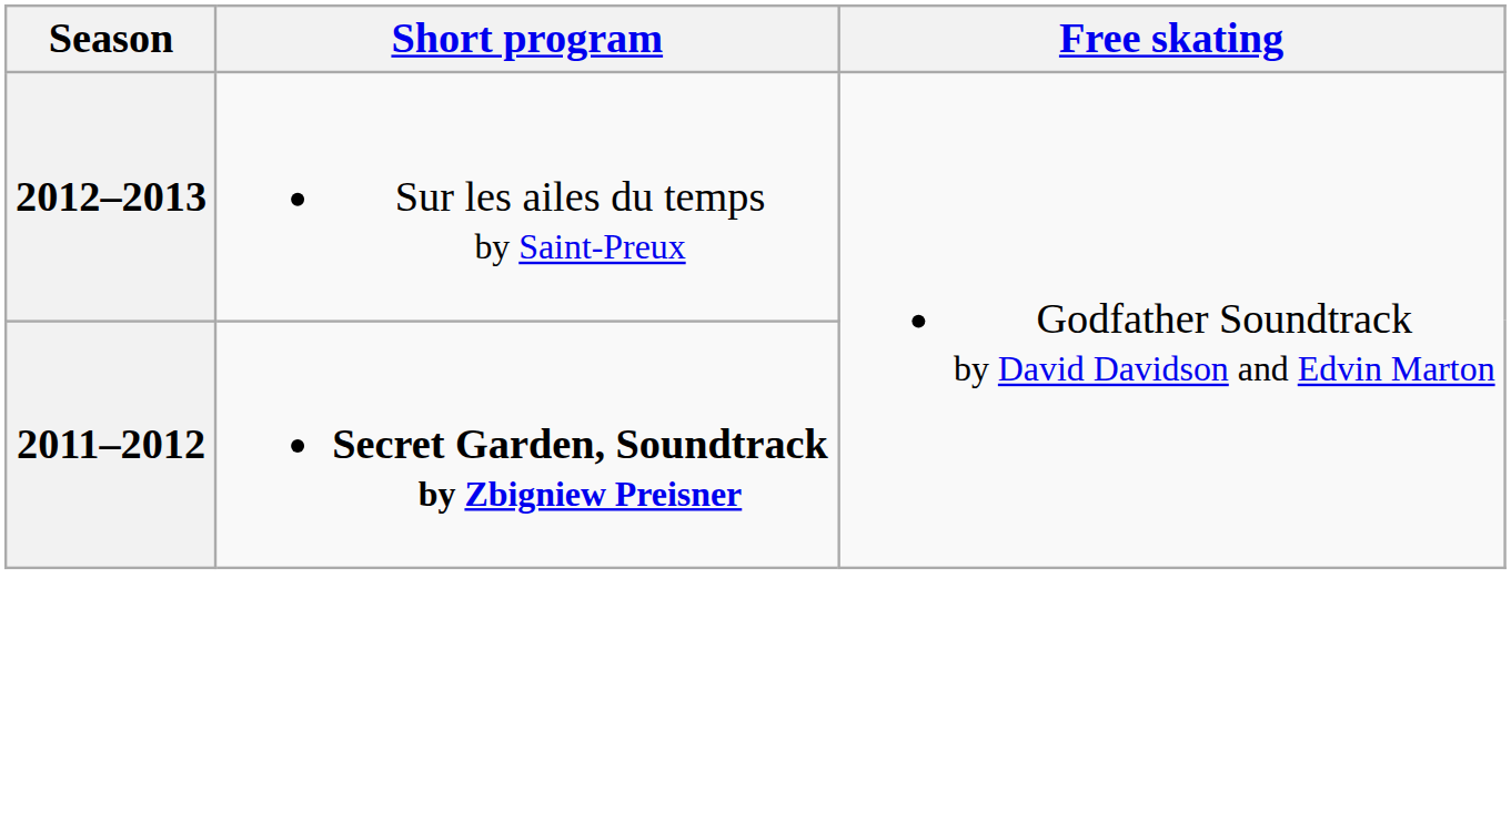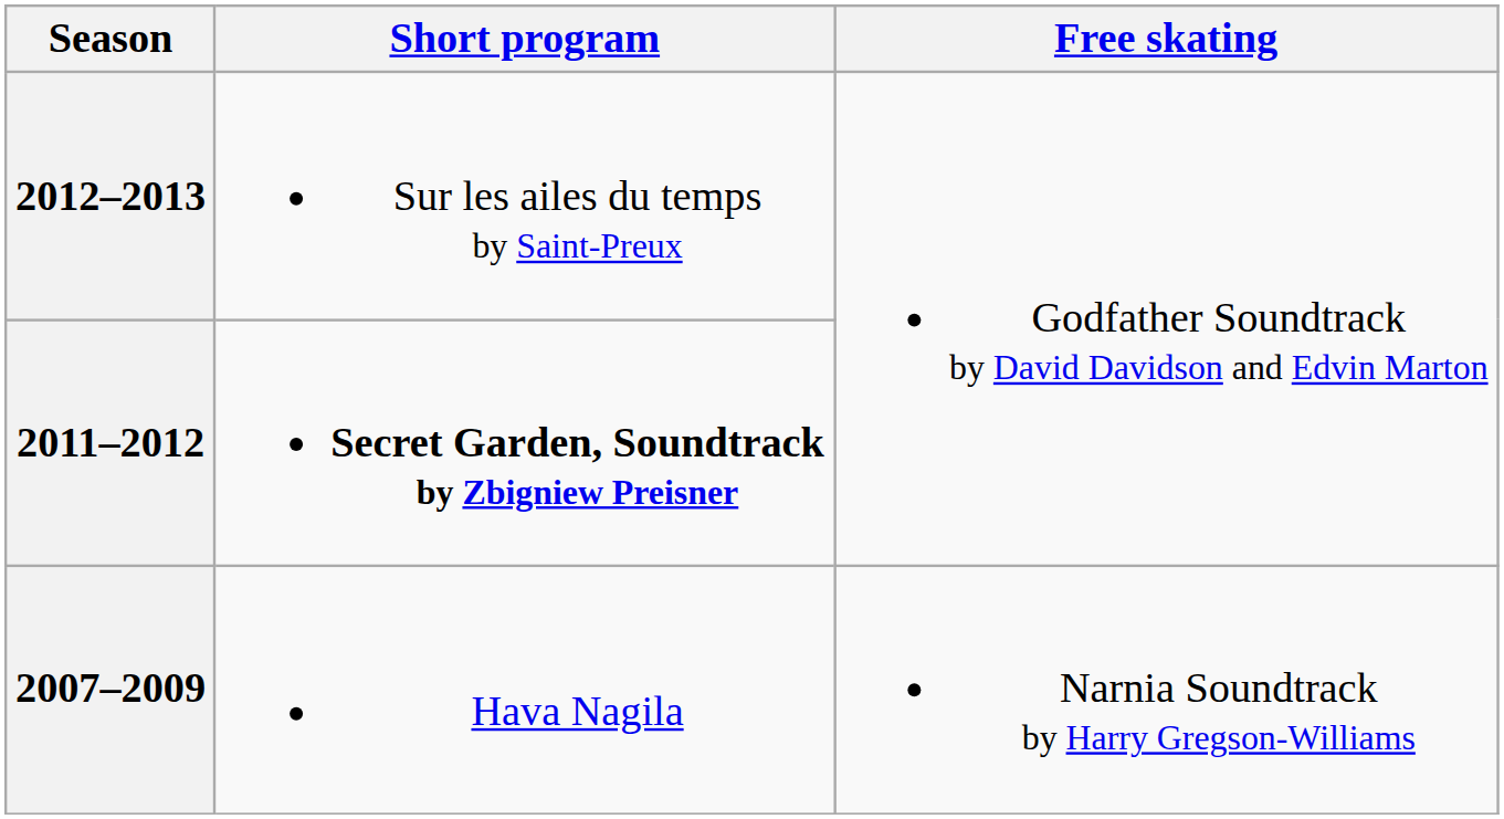+ row: 2007–2009 | Hava Nagila | Narnia Soundtrack by Harry Gregson-Williams
